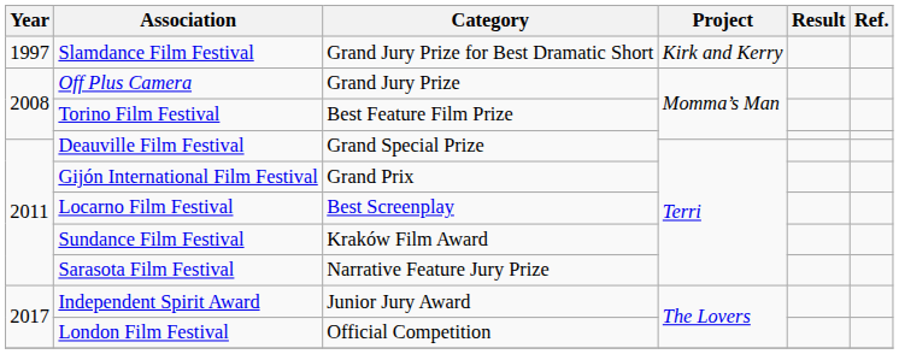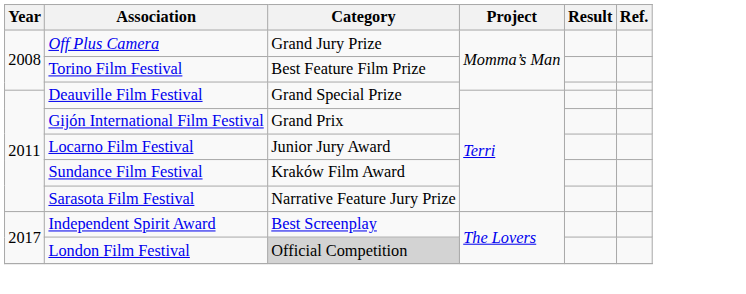- row: 1997 | Slamdance Film Festival | Grand Jury Prize for Best Dramatic Short | Kirk and Kerry
Locarno Film Festival | Category: Best Screenplay -> Junior Jury Award
Independent Spirit Award | Category: Junior Jury Award -> Best Screenplay
London Film Festival | Category: no background -> lightgrey background
